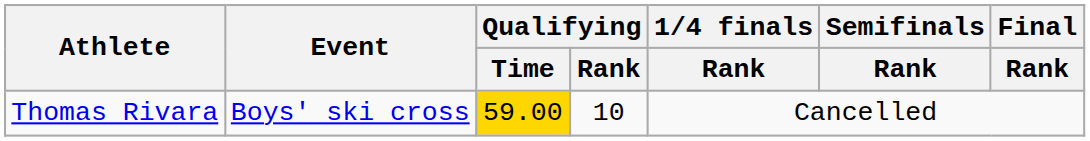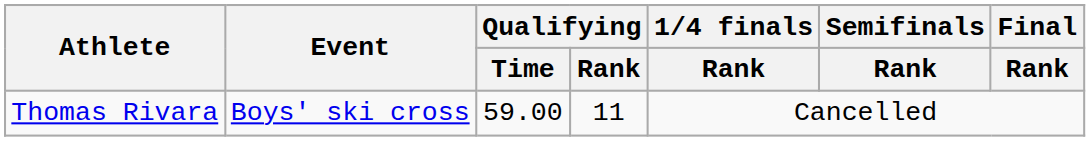Thomas Rivara | Qualifying / Time: gold background -> no background
Thomas Rivara | Qualifying / Rank: 10 -> 11
